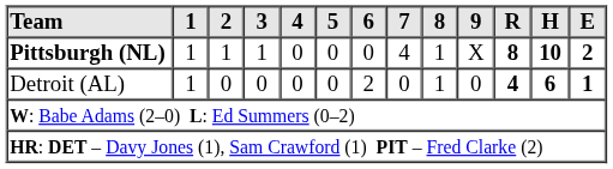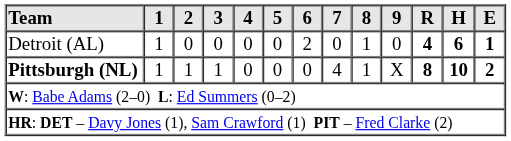rows swapped: Detroit (AL) <-> Pittsburgh (NL)
